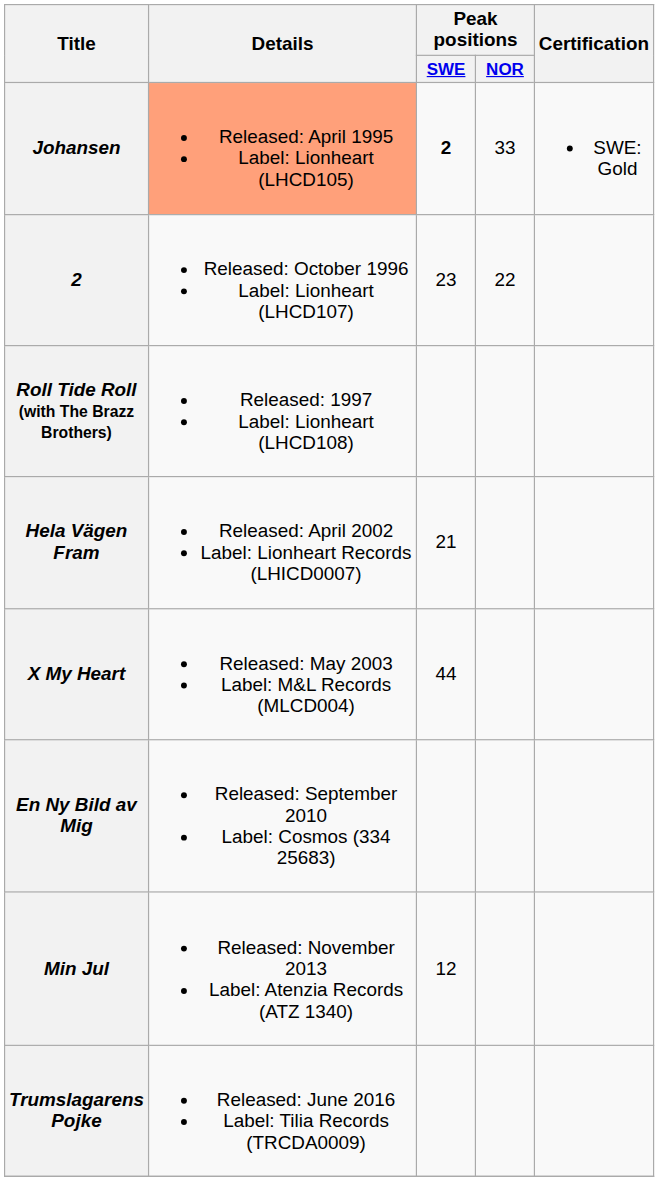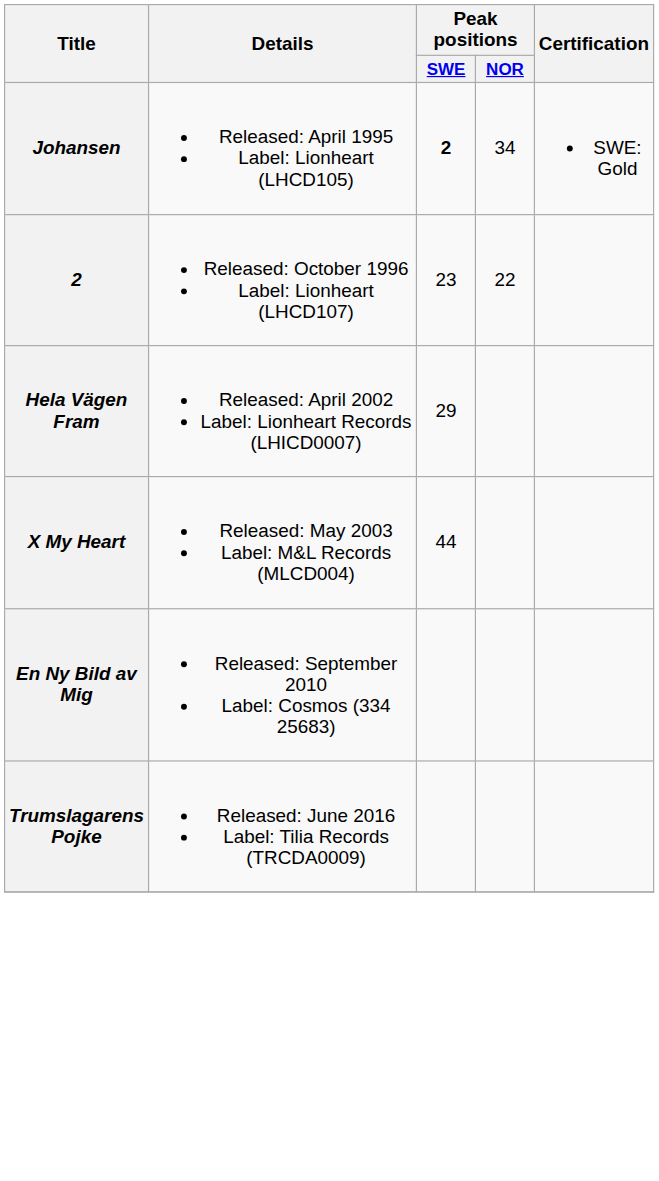Johansen | Details: lightsalmon background -> no background
Johansen | Peak positions / NOR: 33 -> 34
- row: Roll Tide Roll (with The Brazz Brothers) | Released: 1997 Label: Lionheart (LHCD108)
Hela Vägen Fram | Peak positions / SWE: 21 -> 29
- row: Min Jul | Released: November 2013 Label: Atenzia Records (ATZ 1340) | 12
